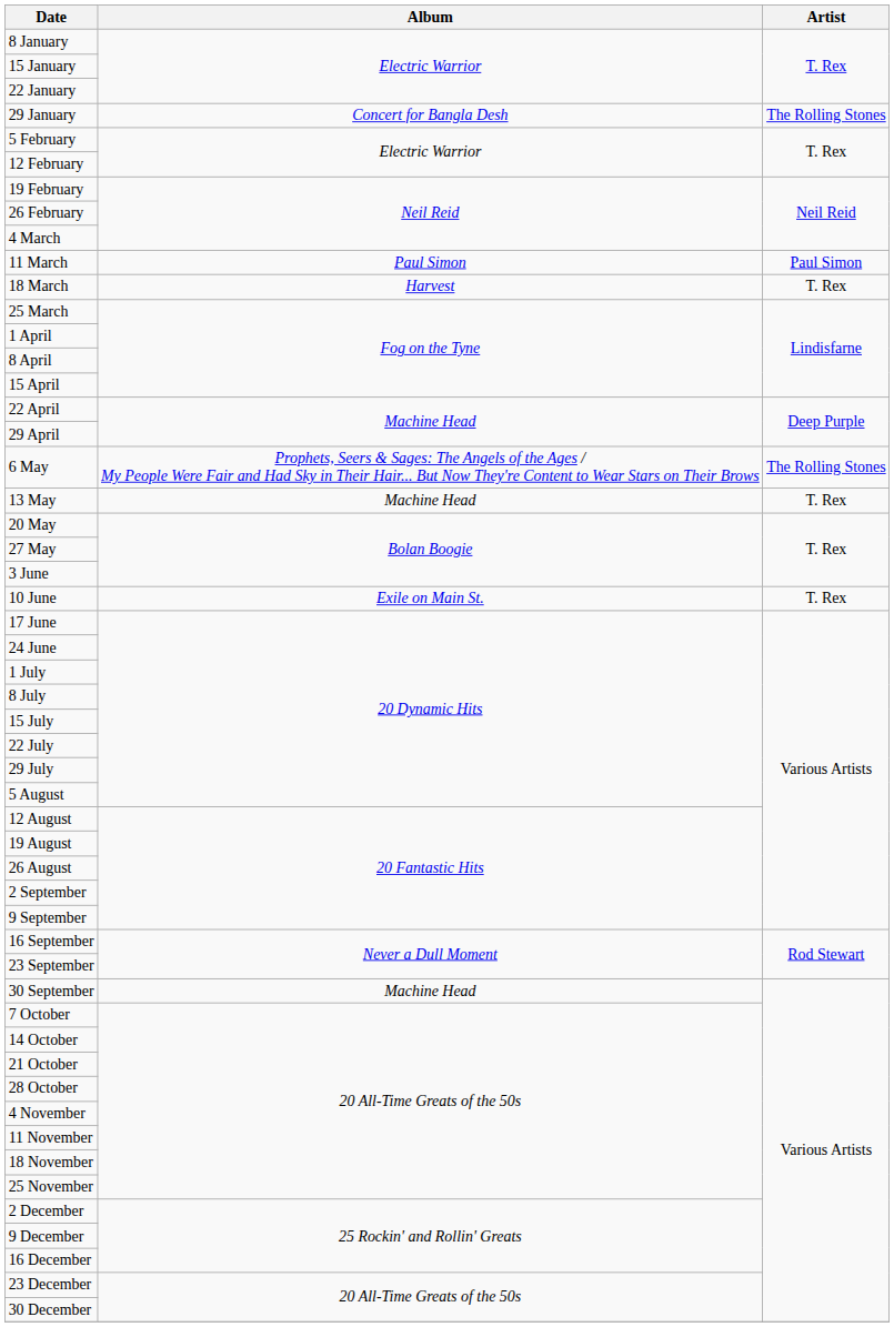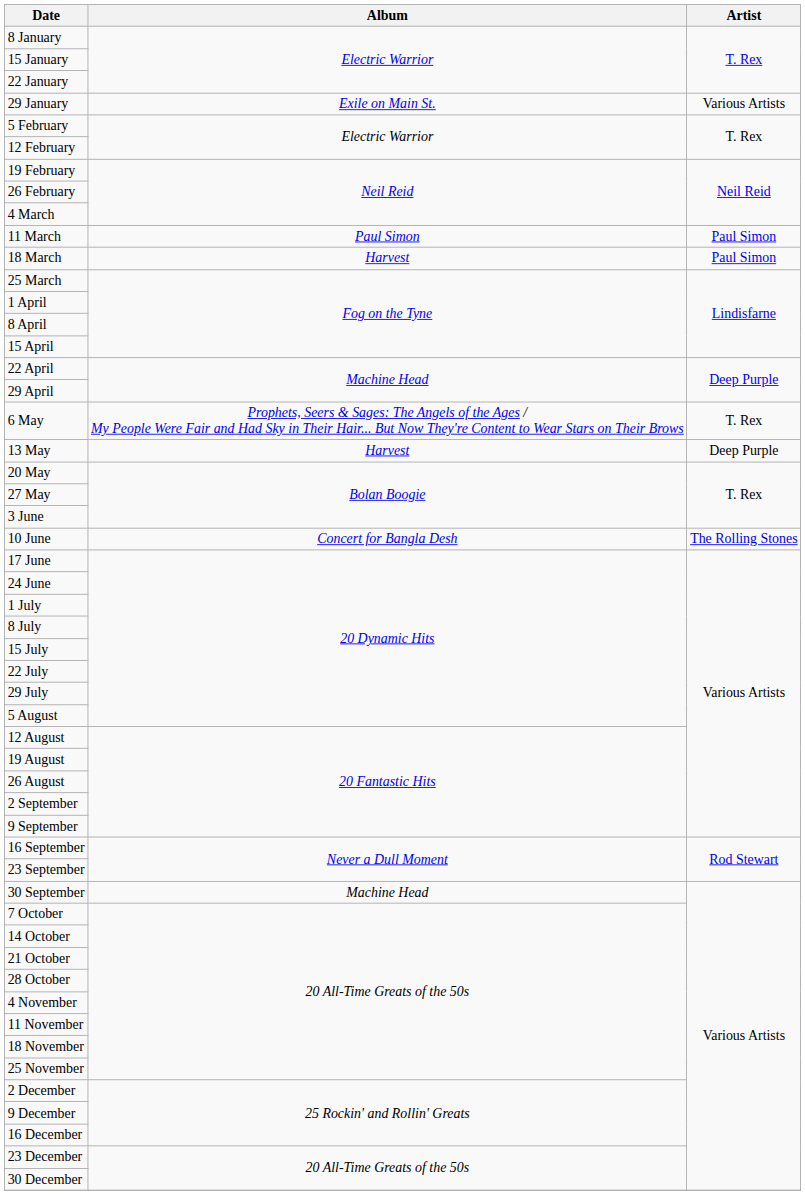29 January | Album: Concert for Bangla Desh -> Exile on Main St.
29 January | Artist: The Rolling Stones -> Various Artists
18 March | Artist: T. Rex -> Paul Simon
6 May | Artist: The Rolling Stones -> T. Rex
13 May | Album: Machine Head -> Harvest
13 May | Artist: T. Rex -> Deep Purple
10 June | Album: Exile on Main St. -> Concert for Bangla Desh
10 June | Artist: T. Rex -> The Rolling Stones
